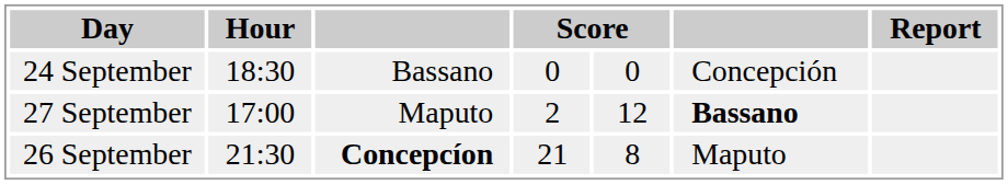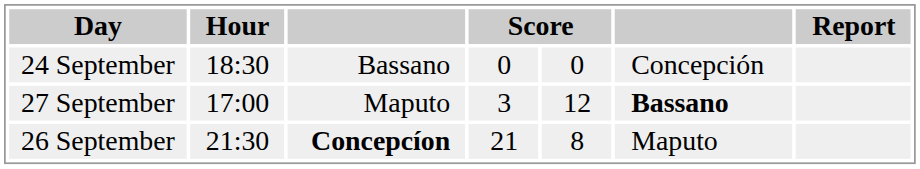27 September | column 4: 2 -> 3
